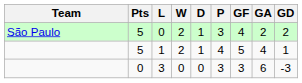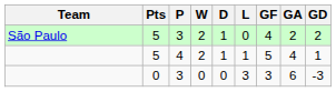columns swapped: P <-> L
